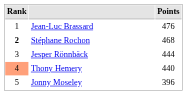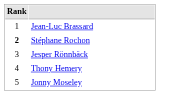- column: Points | 476 | 468 | 444 | 440 | 396
Thony Hemery | Rank: lightsalmon background -> no background
